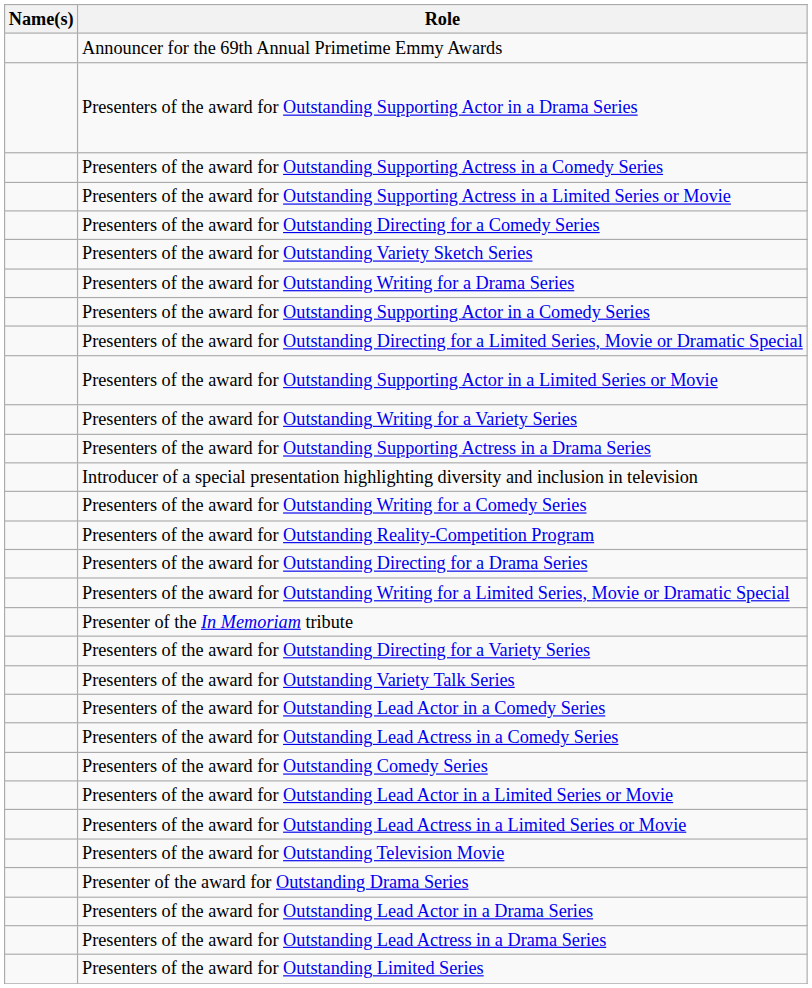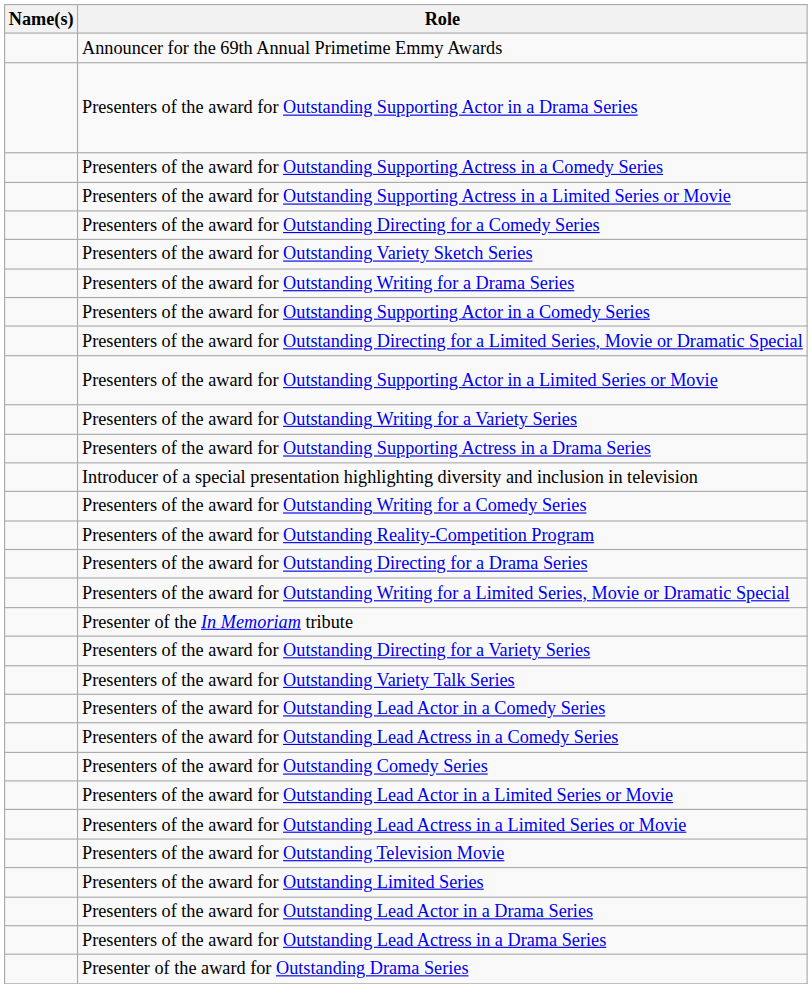rows swapped: Presenters of the award for Outstanding Limited Series <-> Presenter of the award for Outstanding Drama Series
